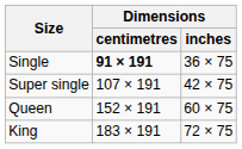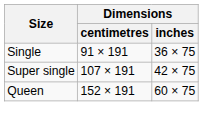Single | Dimensions / centimetres: bold -> normal
- row: King | 183 × 191 | 72 × 75
